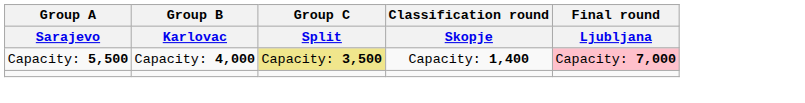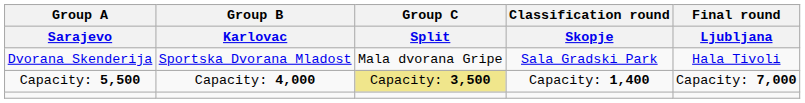+ row: Dvorana Skenderija | Sportska Dvorana Mladost | Mala dvorana Gripe | Sala Gradski Park | Hala Tivoli
Capacity: 5,500 | Final round / Ljubljana: pink background -> no background
